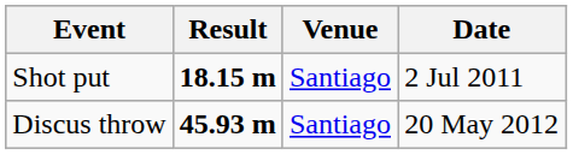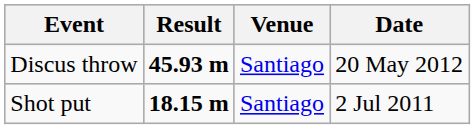rows swapped: Shot put <-> Discus throw
